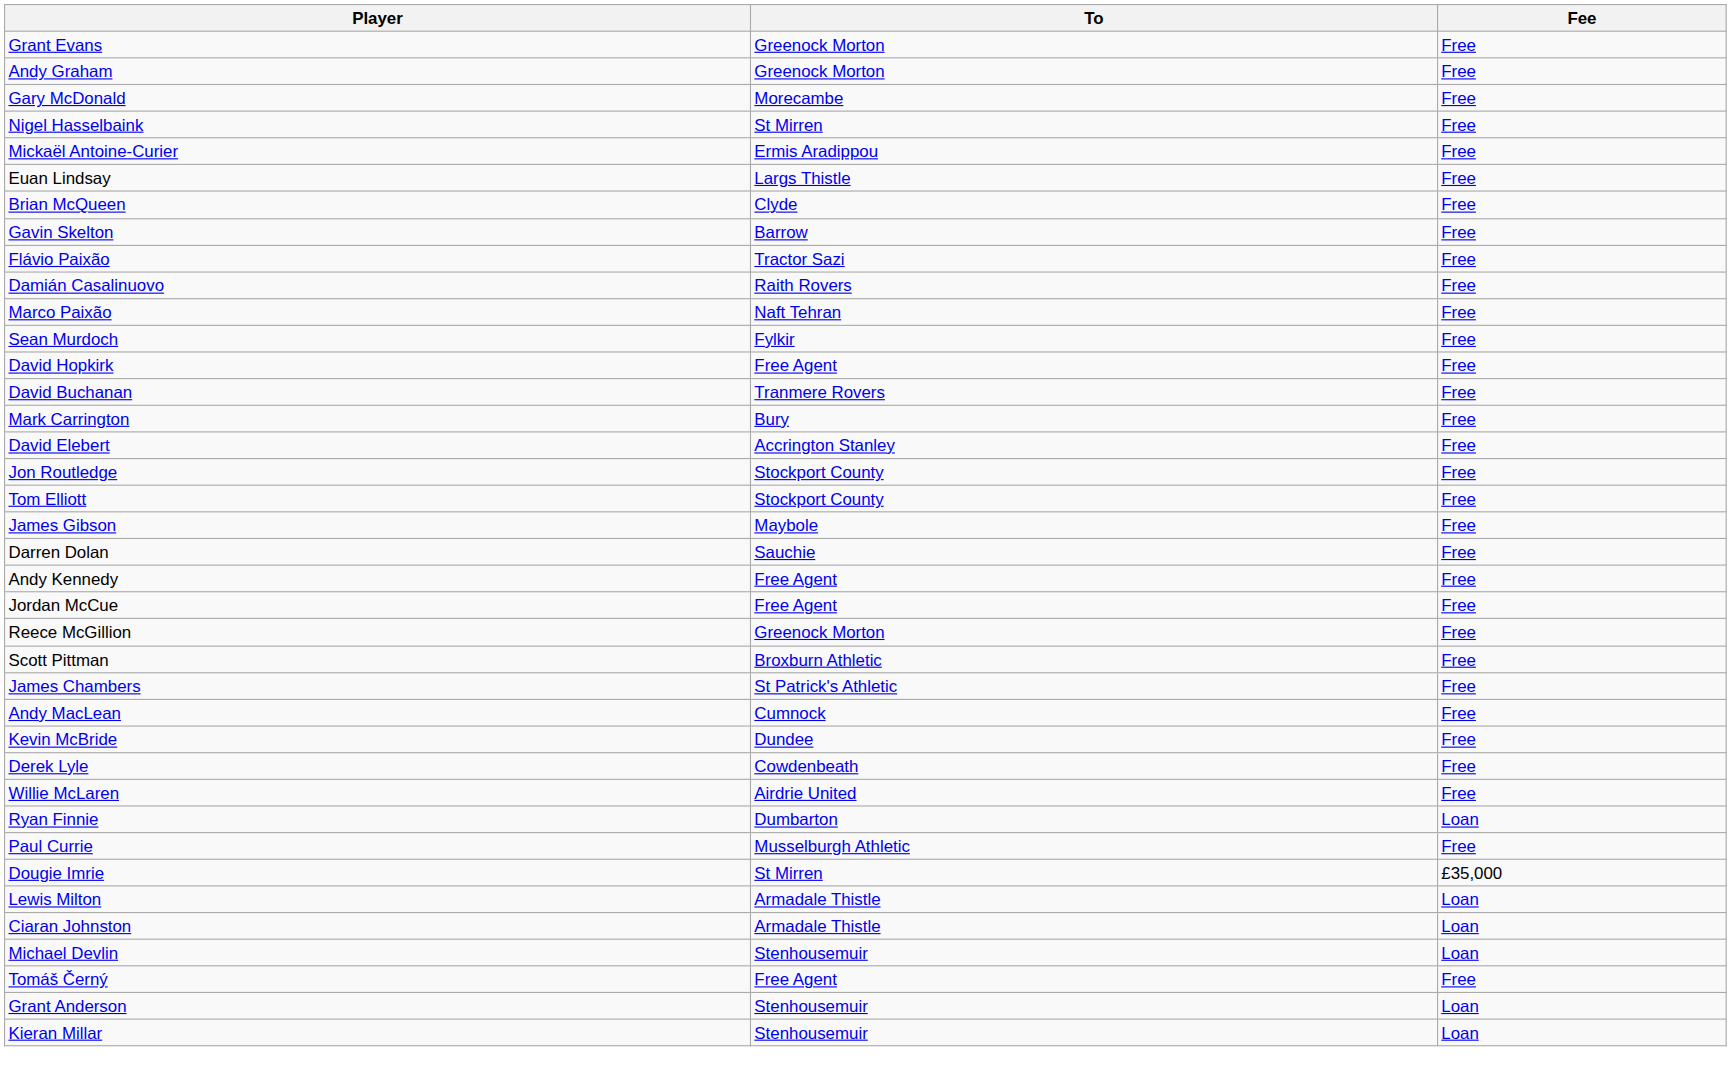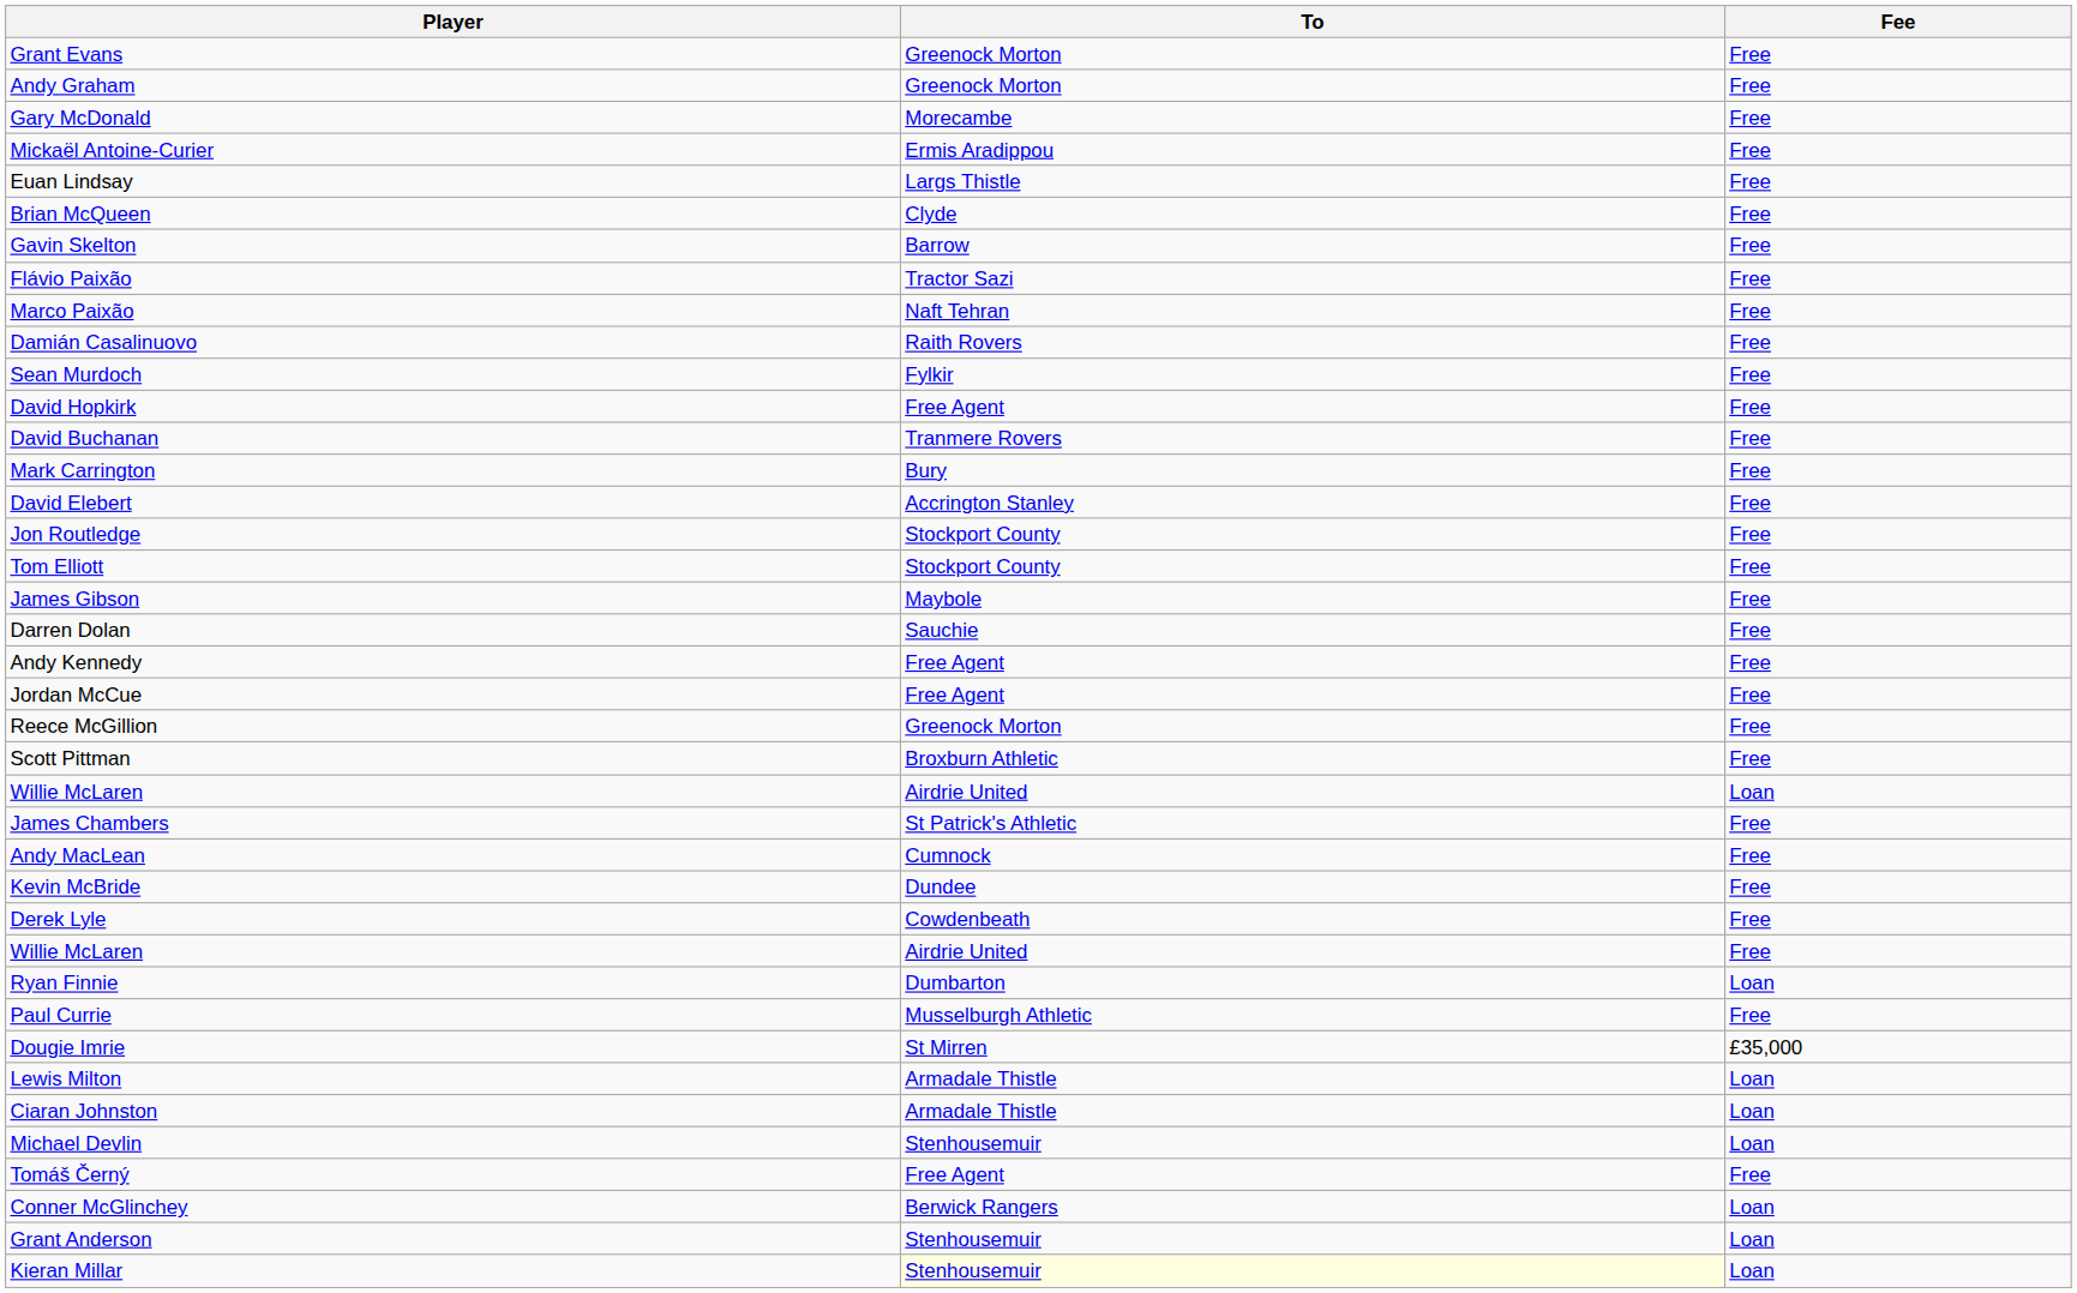- row: Nigel Hasselbaink | St Mirren | Free
rows swapped: Marco Paixão <-> Damián Casalinuovo
+ row: Willie McLaren | Airdrie United | Loan
+ row: Conner McGlinchey | Berwick Rangers | Loan
Kieran Millar | To: no background -> lightyellow background
